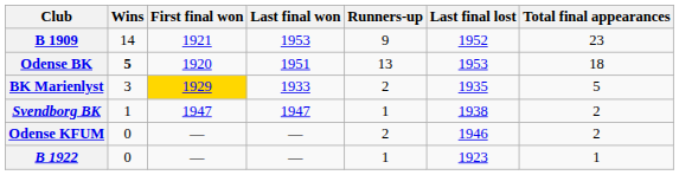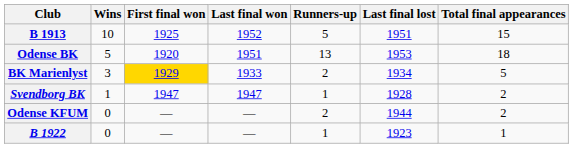- row: B 1909 | 14 | 1921 | 1953 | 9 | 1952 | 23
+ row: B 1913 | 10 | 1925 | 1952 | 5 | 1951 | 15
Odense BK | Wins: bold -> normal
BK Marienlyst | Last final lost: 1935 -> 1934
Svendborg BK | Last final lost: 1938 -> 1928
Odense KFUM | Last final lost: 1946 -> 1944
